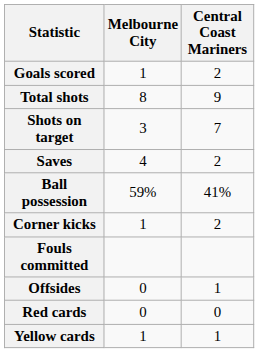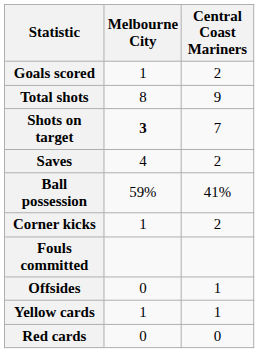Shots on target | Melbourne City: normal -> bold
rows swapped: Yellow cards <-> Red cards
